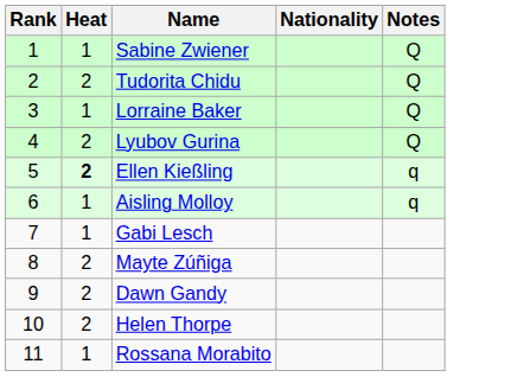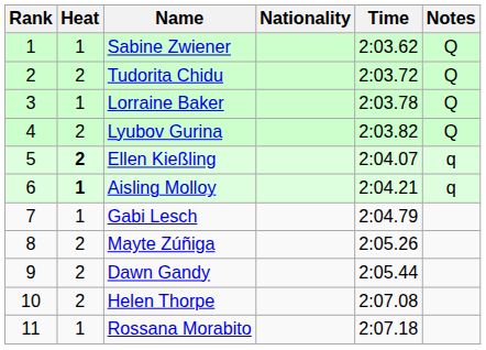+ column: Time | 2:03.62 | 2:03.72 | 2:03.78 | 2:03.82 | 2:04.07 | 2:04.21 | 2:04.79 | 2:05.26 | 2:05.44 | 2:07.08 | 2:07.18
Aisling Molloy | Heat: normal -> bold
